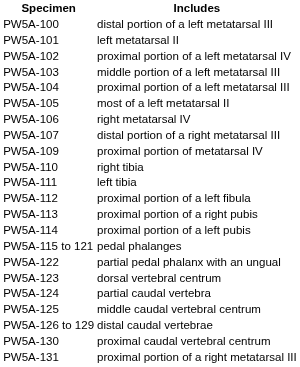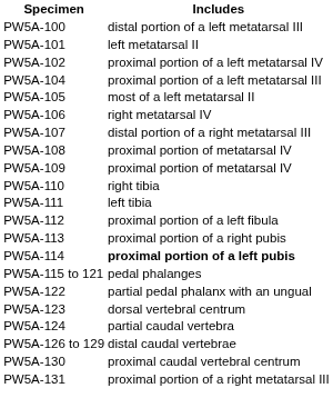- row: PW5A-103 | middle portion of a left metatarsal III
+ row: PW5A-108 | proximal portion of metatarsal IV
PW5A-114 | Includes: normal -> bold
- row: PW5A-125 | middle caudal vertebral centrum
